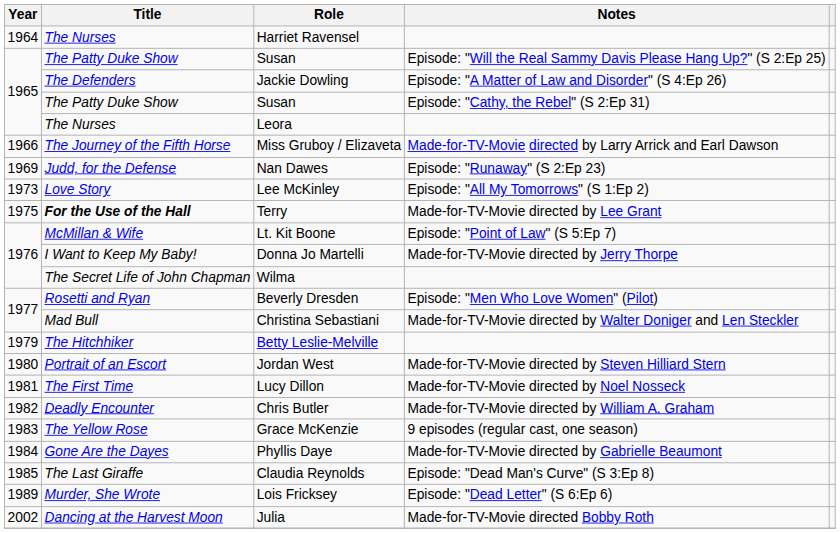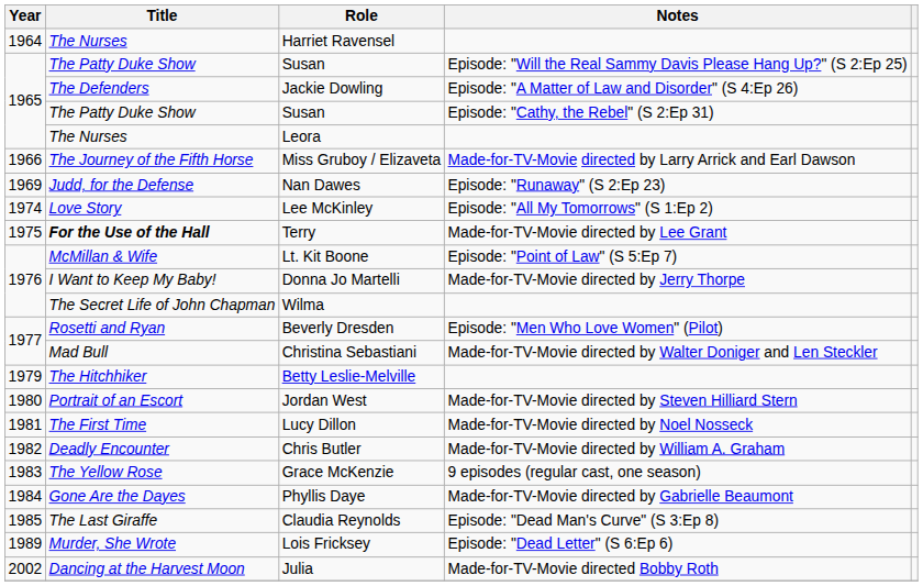Lee McKinley | Year: 1973 -> 1974
